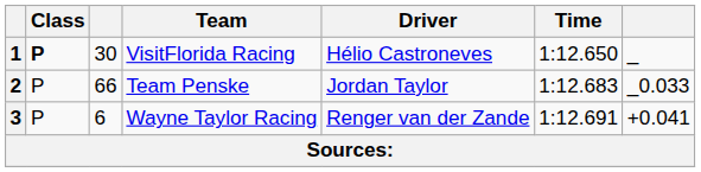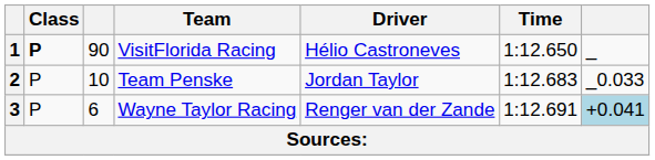1 | column 3: 30 -> 90
2 | column 3: 66 -> 10
3 | column 7: no background -> lightblue background
